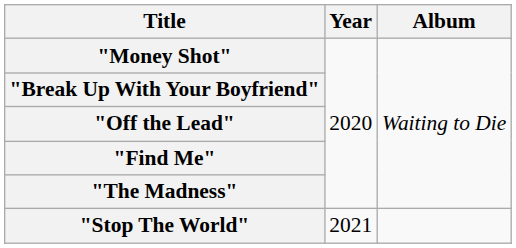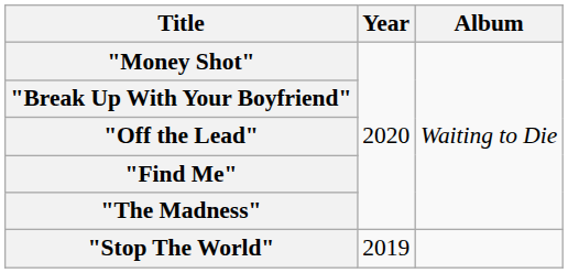"Stop The World" | Year: 2021 -> 2019
